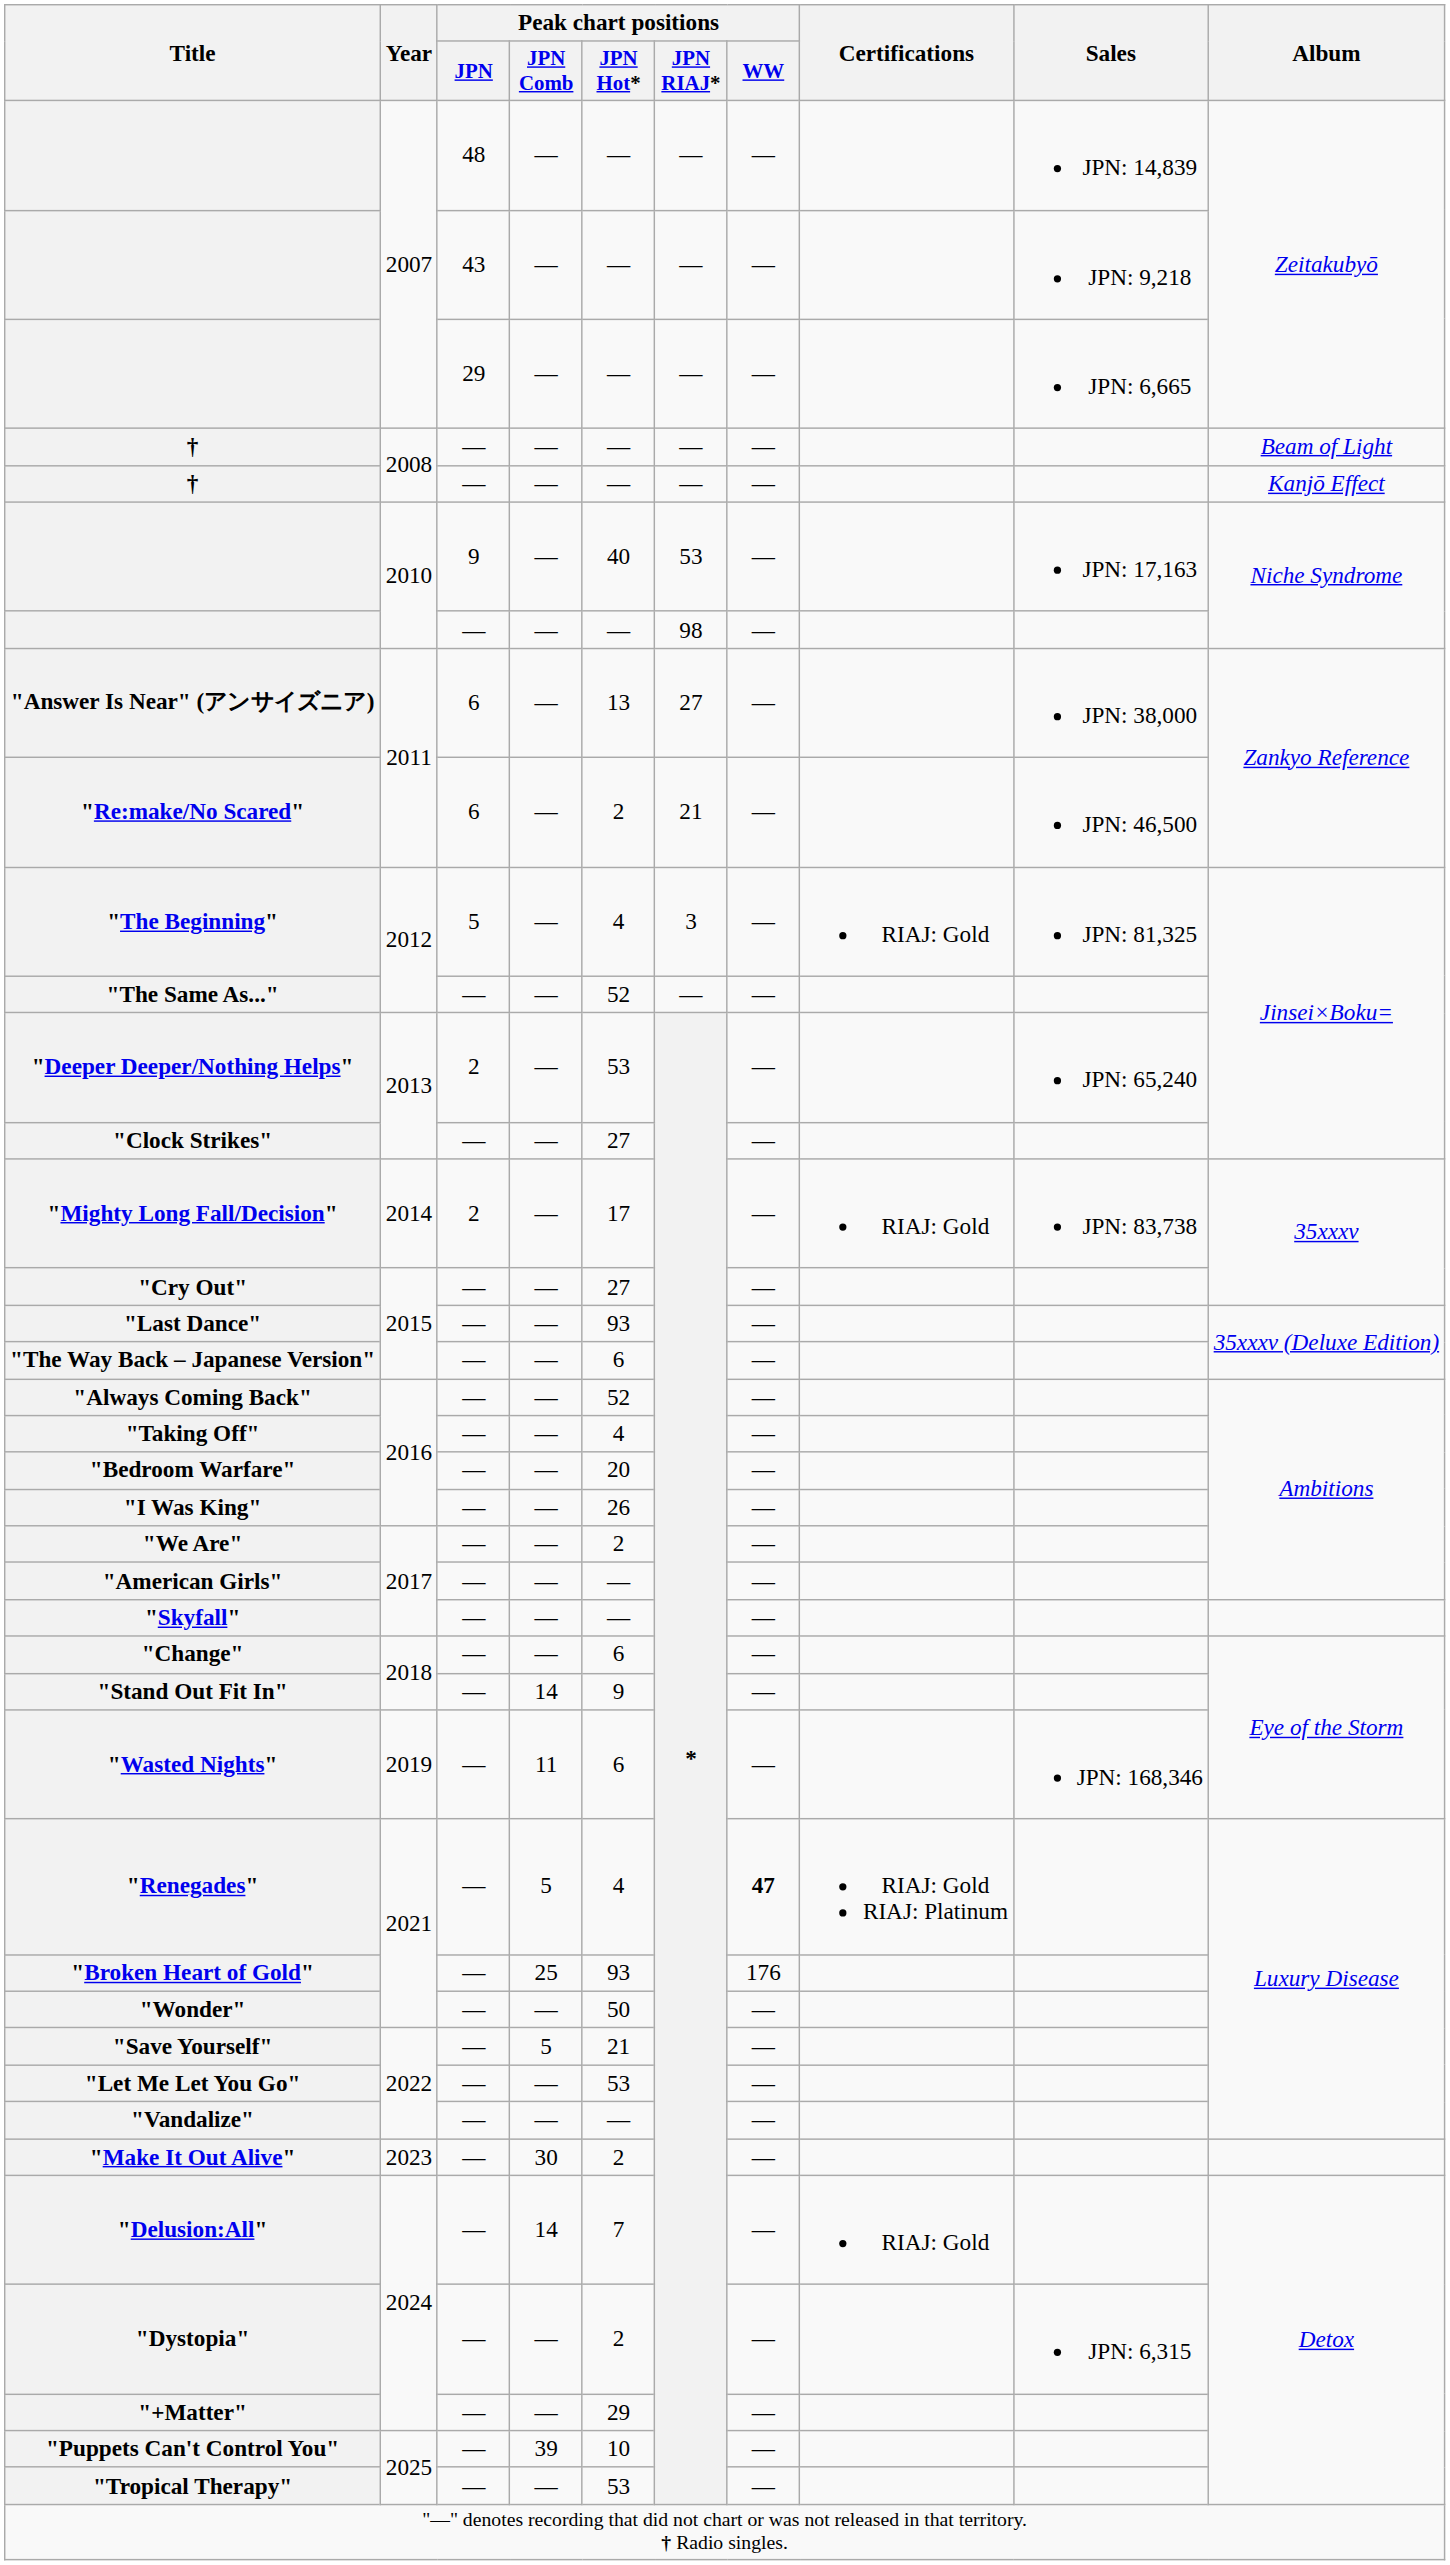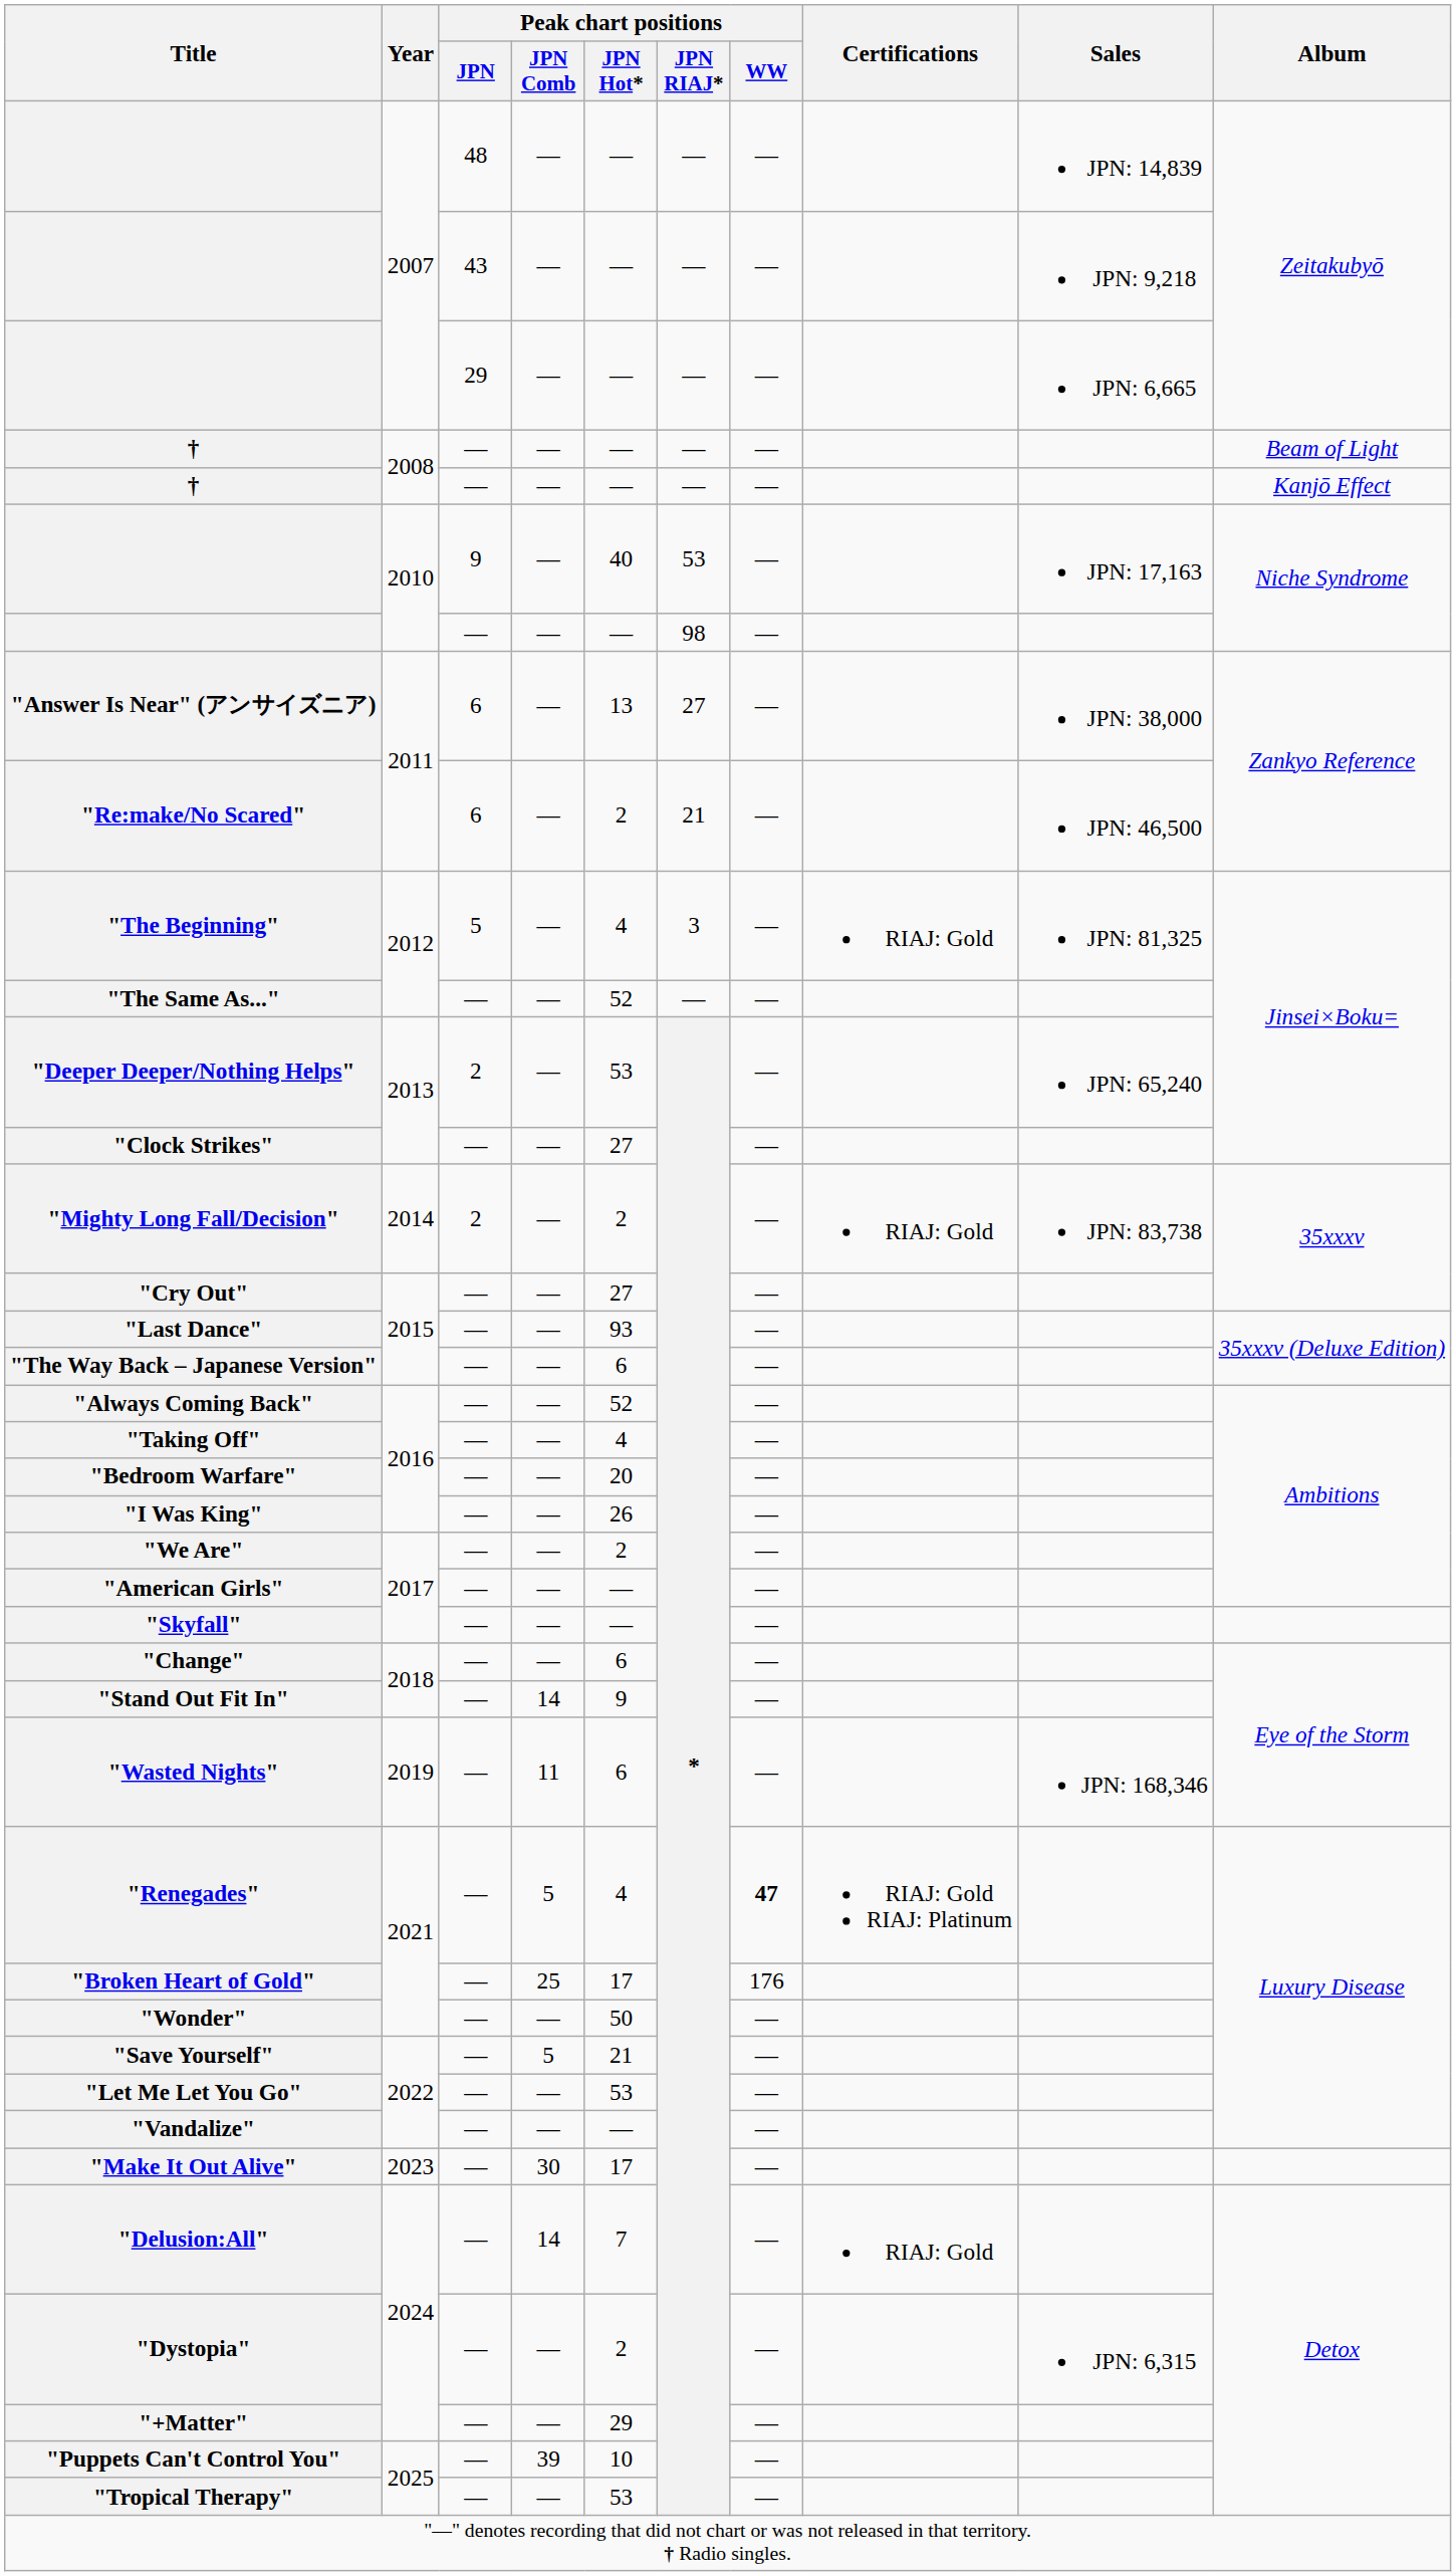"Mighty Long Fall/Decision" | Peak chart positions / JPN Hot*: 17 -> 2
"Broken Heart of Gold" | Peak chart positions / JPN Hot*: 93 -> 17
"Make It Out Alive" | Peak chart positions / JPN Hot*: 2 -> 17
